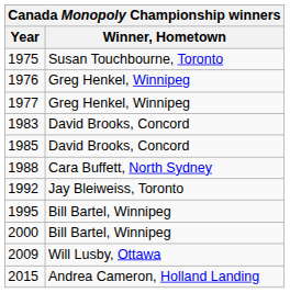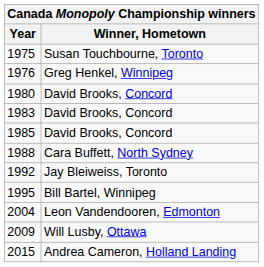- row: 1977 | Greg Henkel, Winnipeg
+ row: 1980 | David Brooks, Concord
- row: 2000 | Bill Bartel, Winnipeg
+ row: 2004 | Leon Vandendooren, Edmonton
